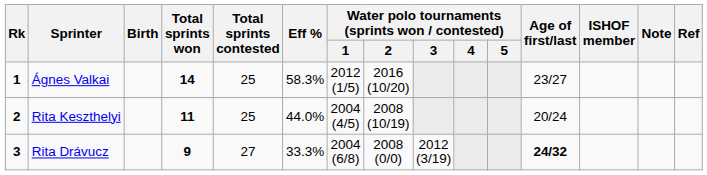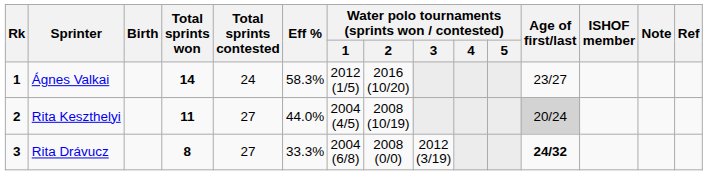Ágnes Valkai | Total sprints contested: 25 -> 24
Rita Keszthelyi | Total sprints contested: 25 -> 27
Rita Keszthelyi | Age of first/last: no background -> lightgrey background
Rita Drávucz | Total sprints won: 9 -> 8
